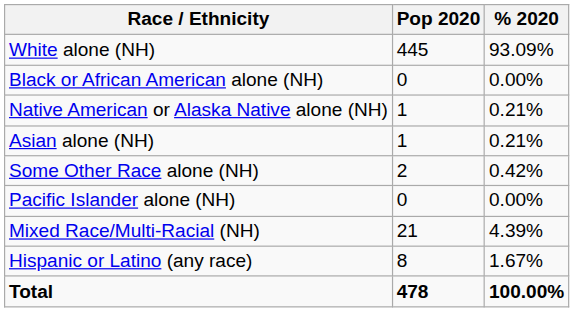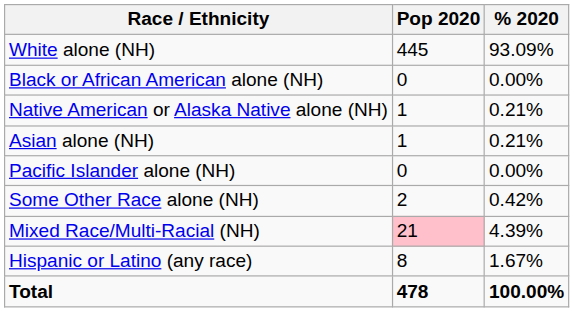rows swapped: Pacific Islander alone (NH) <-> Some Other Race alone (NH)
Mixed Race/Multi-Racial (NH) | Pop 2020: no background -> pink background
